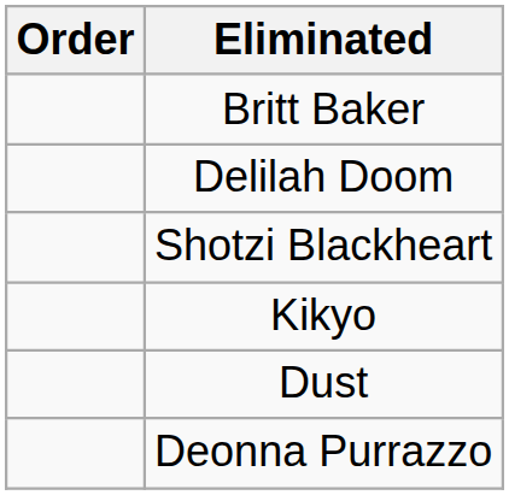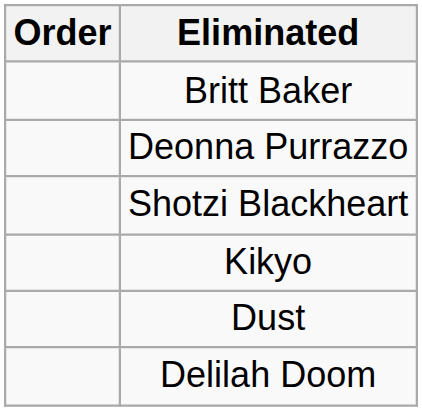rows swapped: Deonna Purrazzo <-> Delilah Doom
